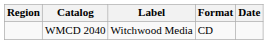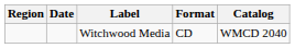columns swapped: Date <-> Catalog
